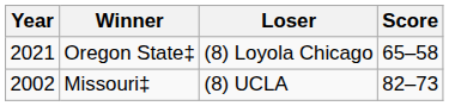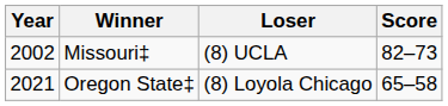rows swapped: Missouri‡ <-> Oregon State‡
